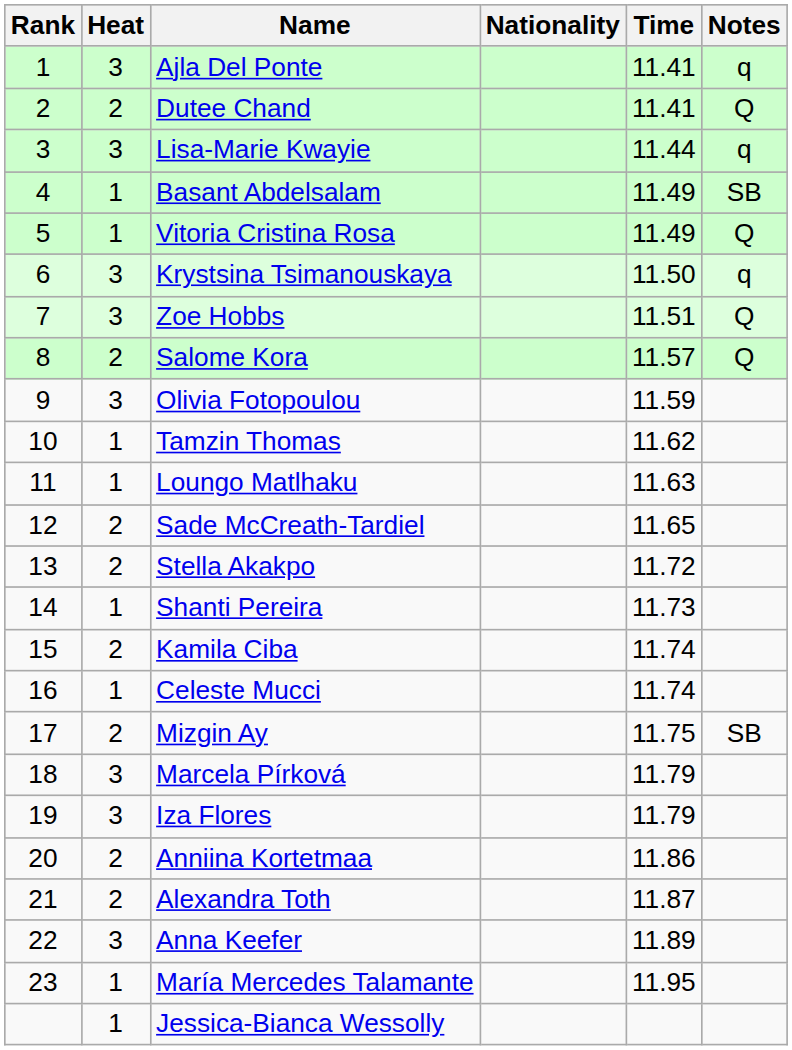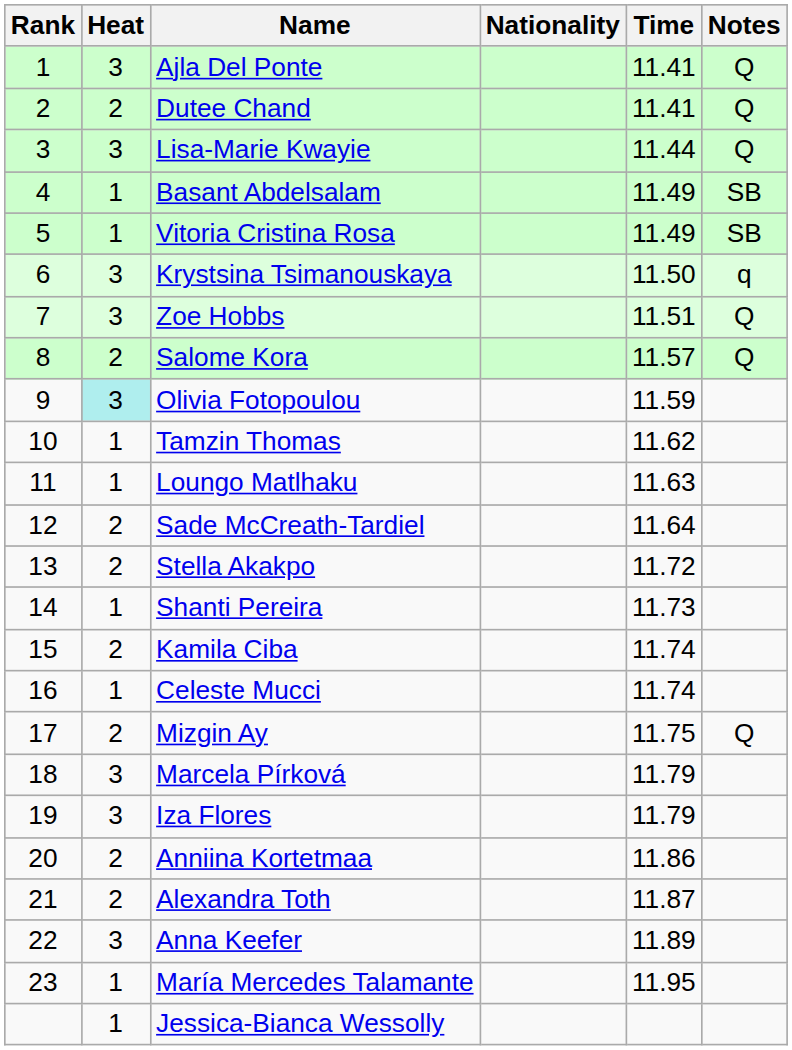Ajla Del Ponte | Notes: q -> Q
Lisa-Marie Kwayie | Notes: q -> Q
Vitoria Cristina Rosa | Notes: Q -> SB
Olivia Fotopoulou | Heat: no background -> paleturquoise background
Sade McCreath-Tardiel | Time: 11.65 -> 11.64
Mizgin Ay | Notes: SB -> Q
